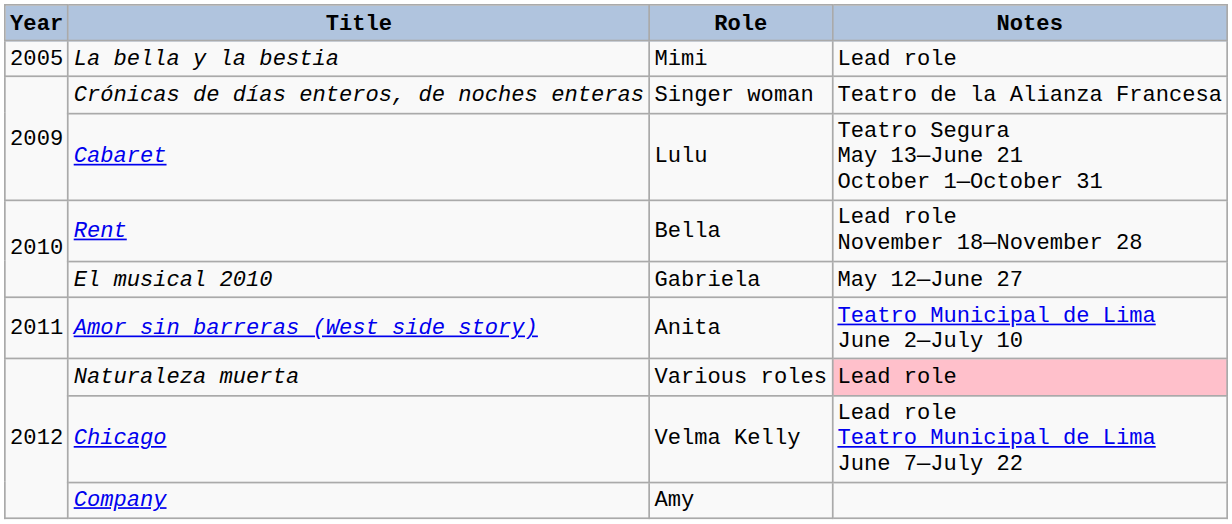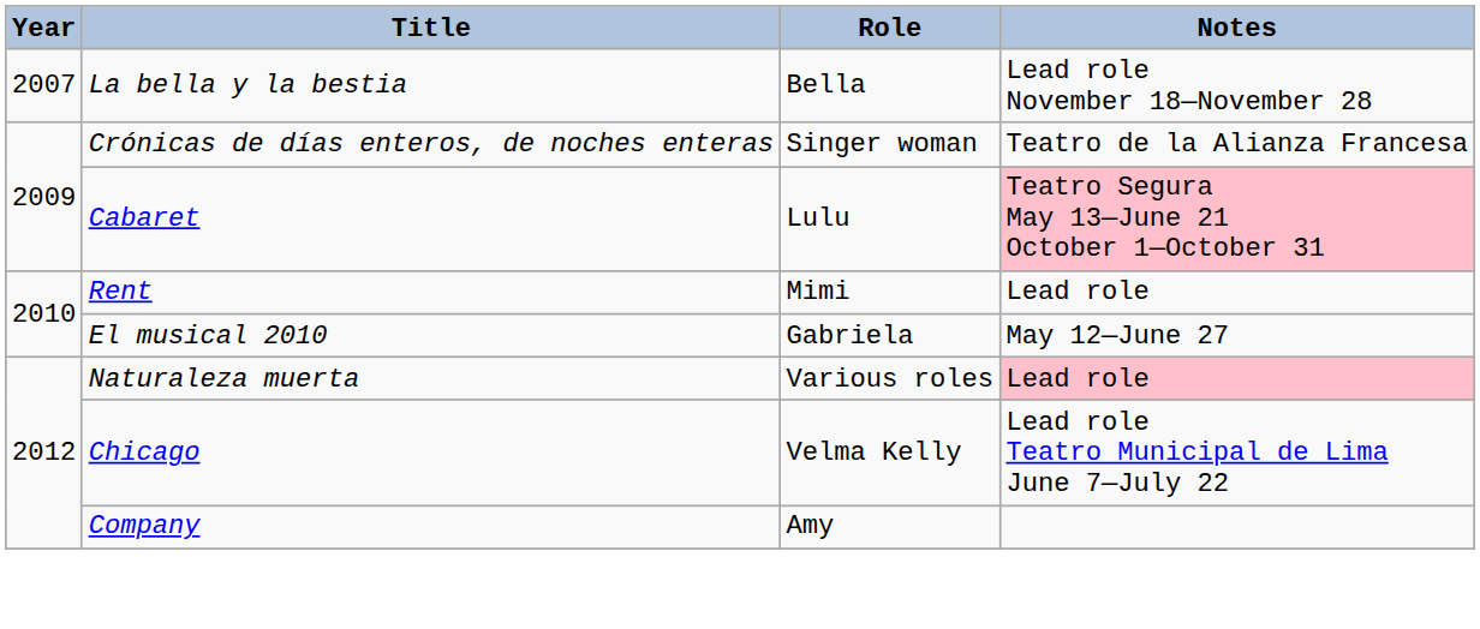La bella y la bestia | Year: 2005 -> 2007
La bella y la bestia | Role: Mimi -> Bella
La bella y la bestia | Notes: Lead role -> Lead role November 18—November 28
Cabaret | Notes: no background -> pink background
Rent | Role: Bella -> Mimi
Rent | Notes: Lead role November 18—November 28 -> Lead role
- row: 2011 | Amor sin barreras (West side story) | Anita | Teatro Municipal de Lima June 2—July 10
